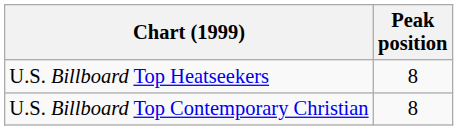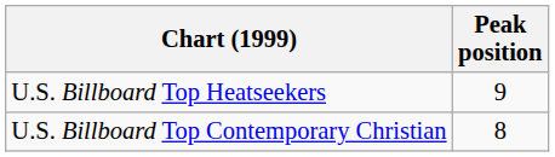U.S. Billboard Top Heatseekers | Peak position: 8 -> 9
